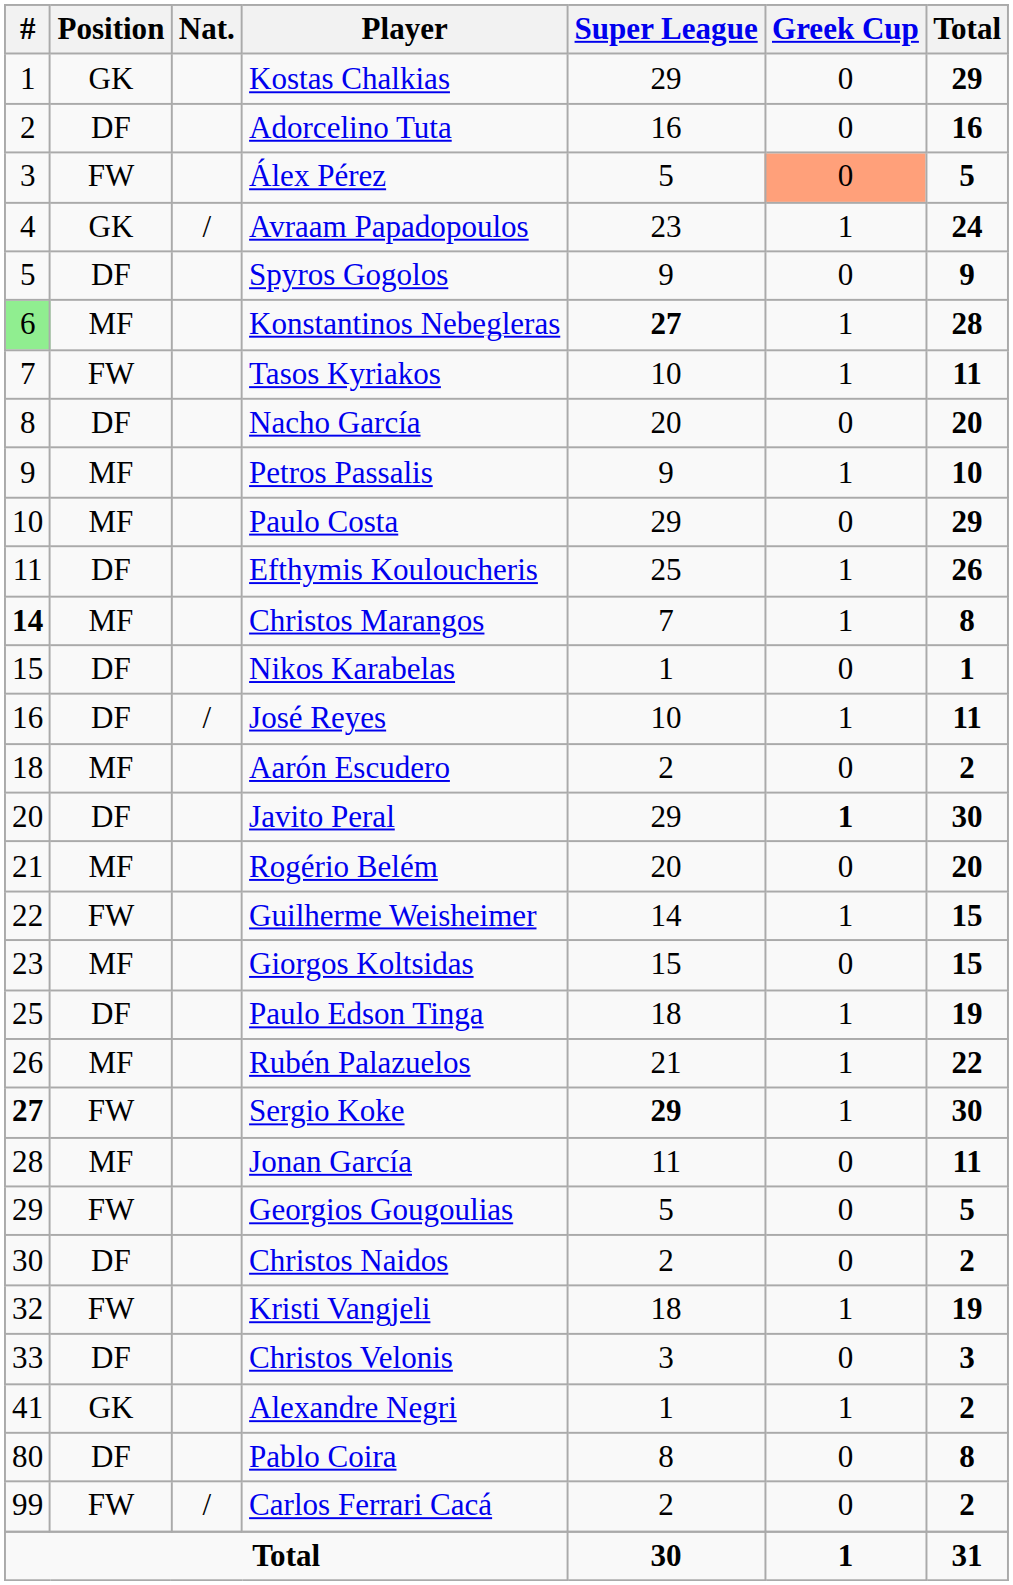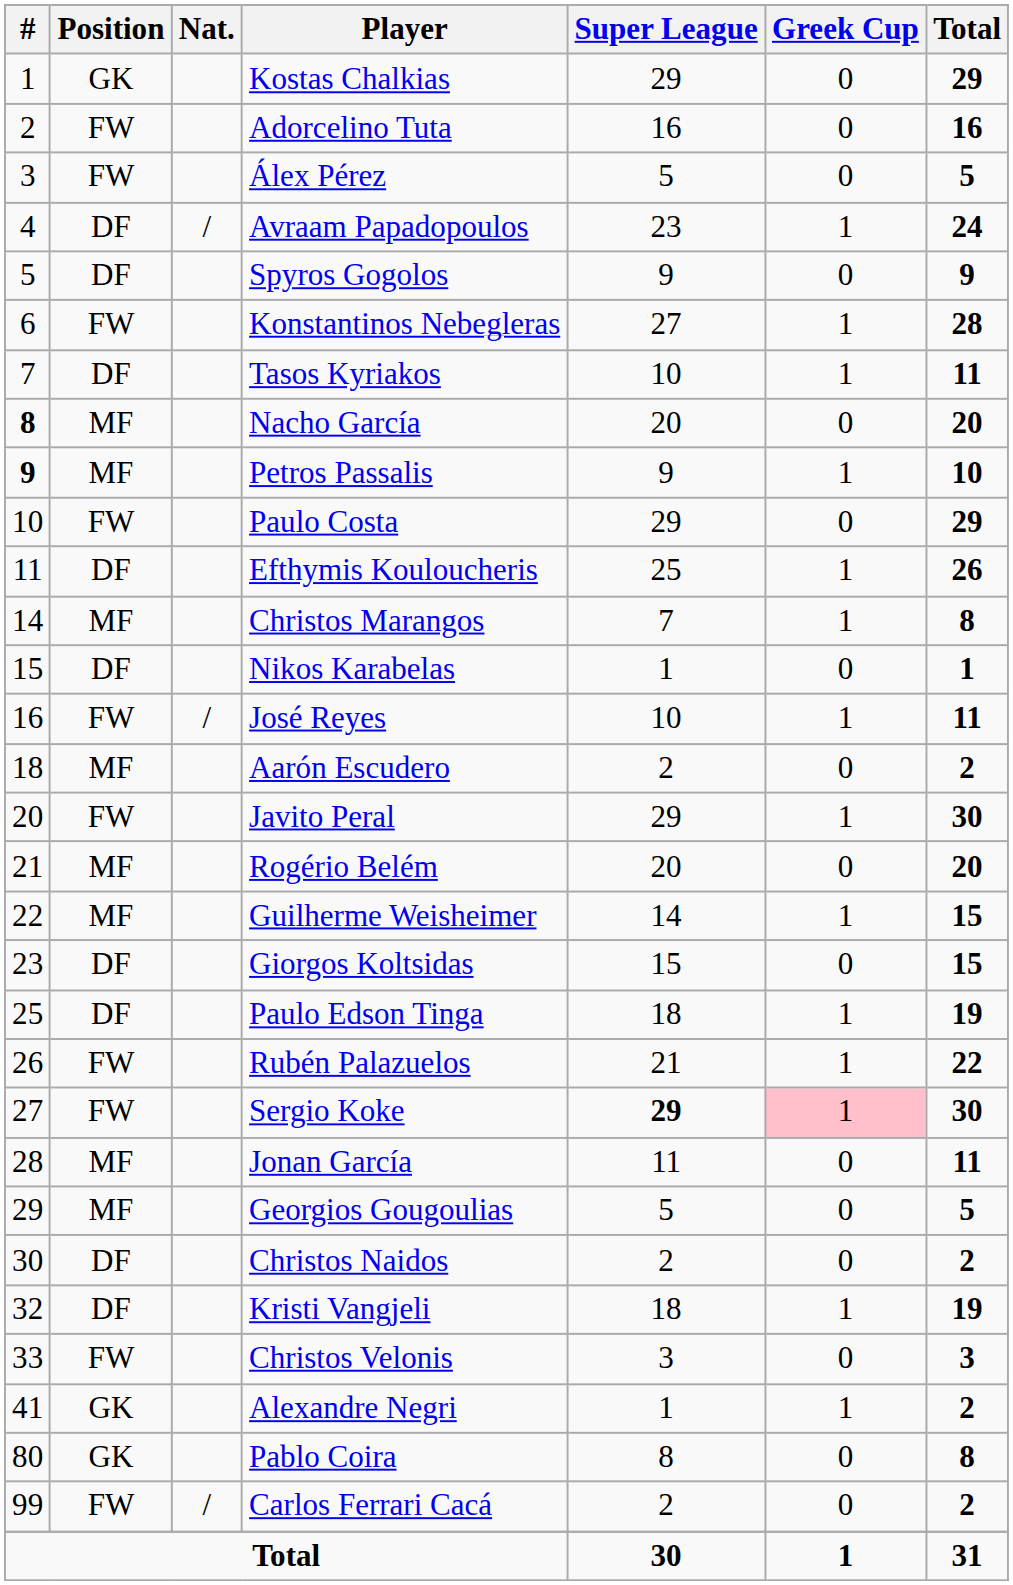Adorcelino Tuta | Position: DF -> FW
Álex Pérez | Greek Cup: lightsalmon background -> no background
Avraam Papadopoulos | Position: GK -> DF
Konstantinos Nebegleras | #: lightgreen background -> no background
Konstantinos Nebegleras | Position: MF -> FW
Konstantinos Nebegleras | Super League: bold -> normal
Tasos Kyriakos | Position: FW -> DF
Nacho García | #: normal -> bold
Nacho García | Position: DF -> MF
Petros Passalis | #: normal -> bold
Paulo Costa | Position: MF -> FW
Christos Marangos | #: bold -> normal
José Reyes | Position: DF -> FW
Javito Peral | Position: DF -> FW
Javito Peral | Greek Cup: bold -> normal
Guilherme Weisheimer | Position: FW -> MF
Giorgos Koltsidas | Position: MF -> DF
Rubén Palazuelos | Position: MF -> FW
Sergio Koke | #: bold -> normal
Sergio Koke | Greek Cup: no background -> pink background
Georgios Gougoulias | Position: FW -> MF
Kristi Vangjeli | Position: FW -> DF
Christos Velonis | Position: DF -> FW
Pablo Coira | Position: DF -> GK
